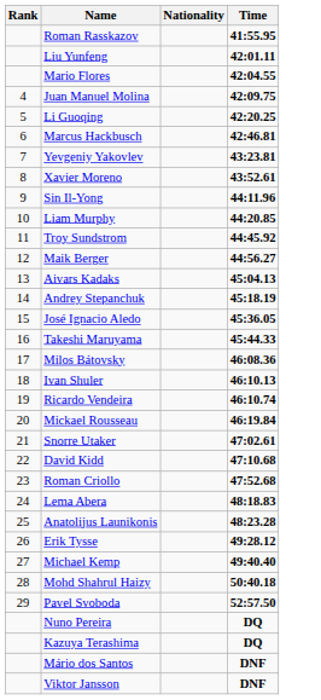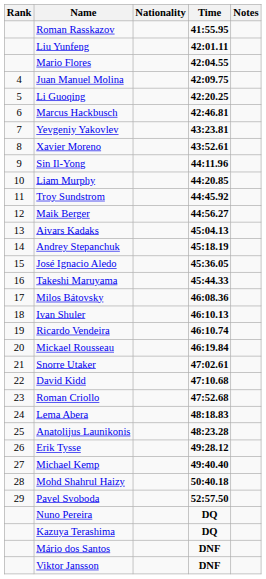+ column: Notes
